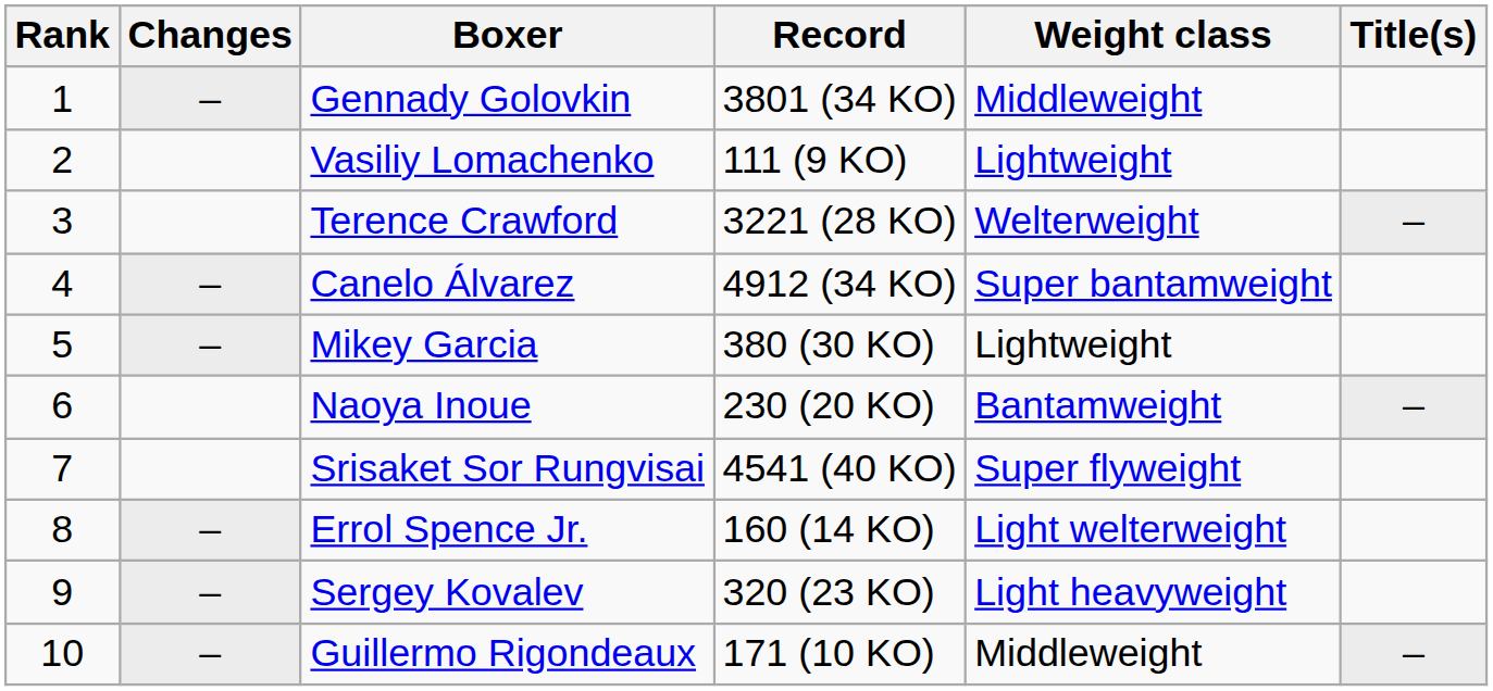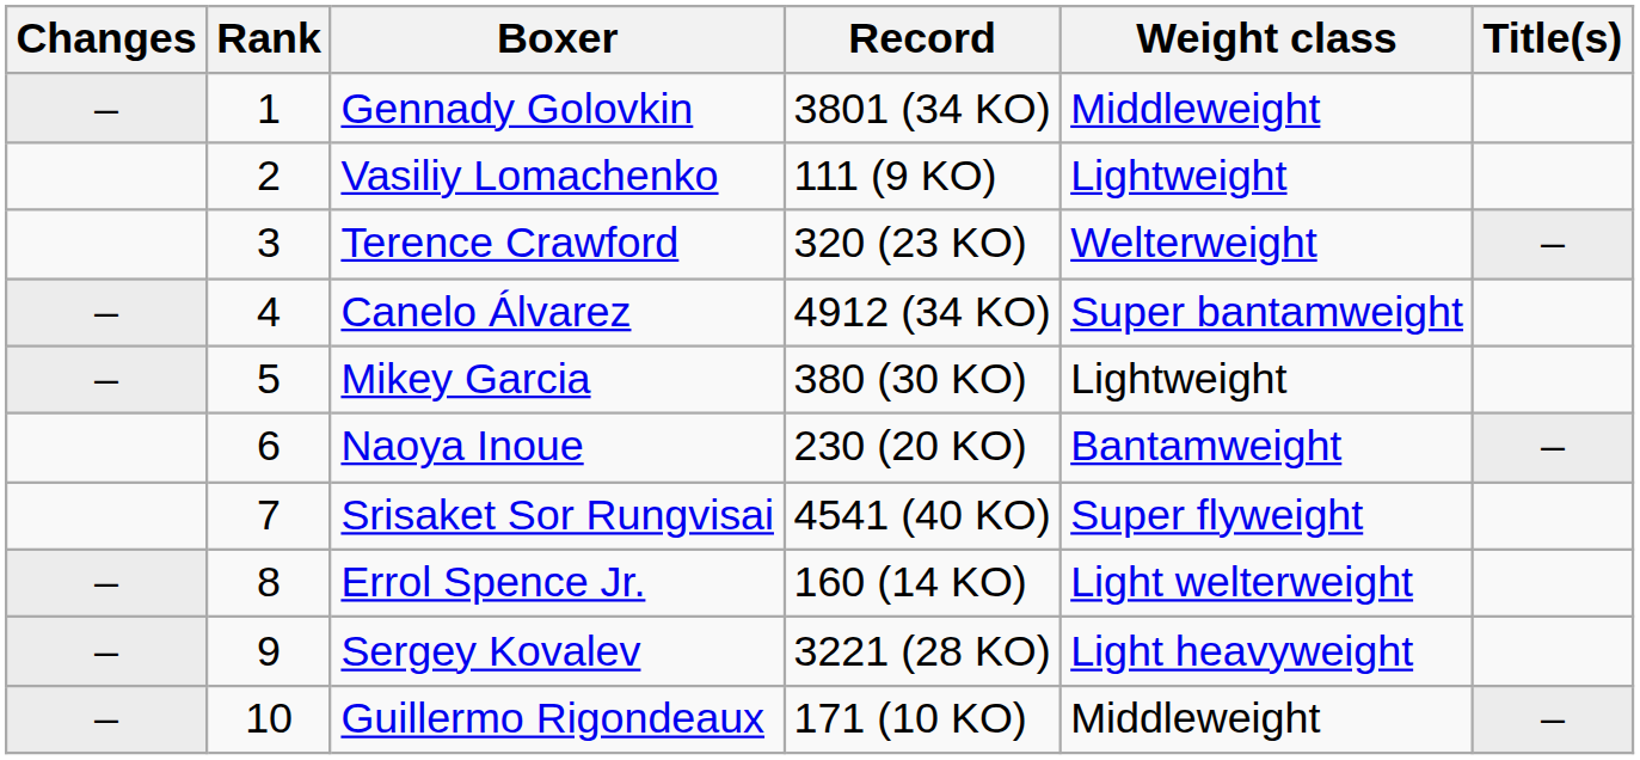columns swapped: Changes <-> Rank
Terence Crawford | Record: 3221 (28 KO) -> 320 (23 KO)
Sergey Kovalev | Record: 320 (23 KO) -> 3221 (28 KO)
